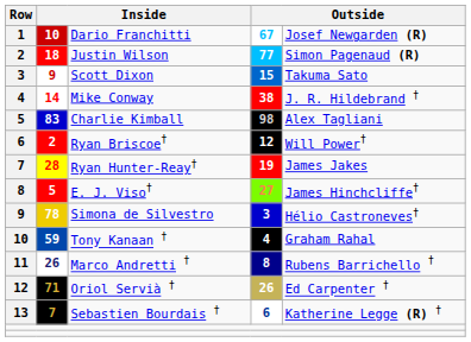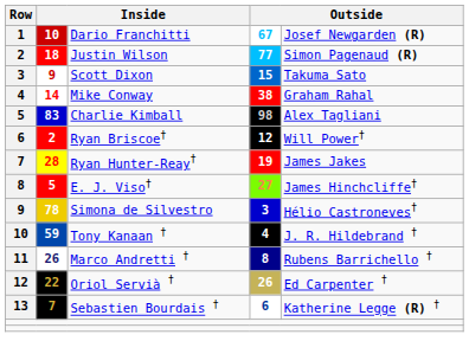Mike Conway | column 5: J. R. Hildebrand † -> Graham Rahal
Tony Kanaan † | column 5: Graham Rahal -> J. R. Hildebrand †
Oriol Servià † | column 2: 71 -> 22
